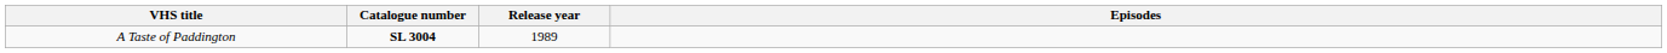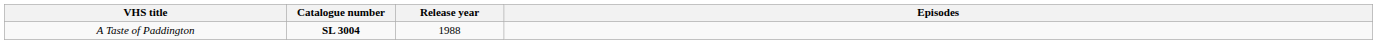A Taste of Paddington | Release year: 1989 -> 1988
